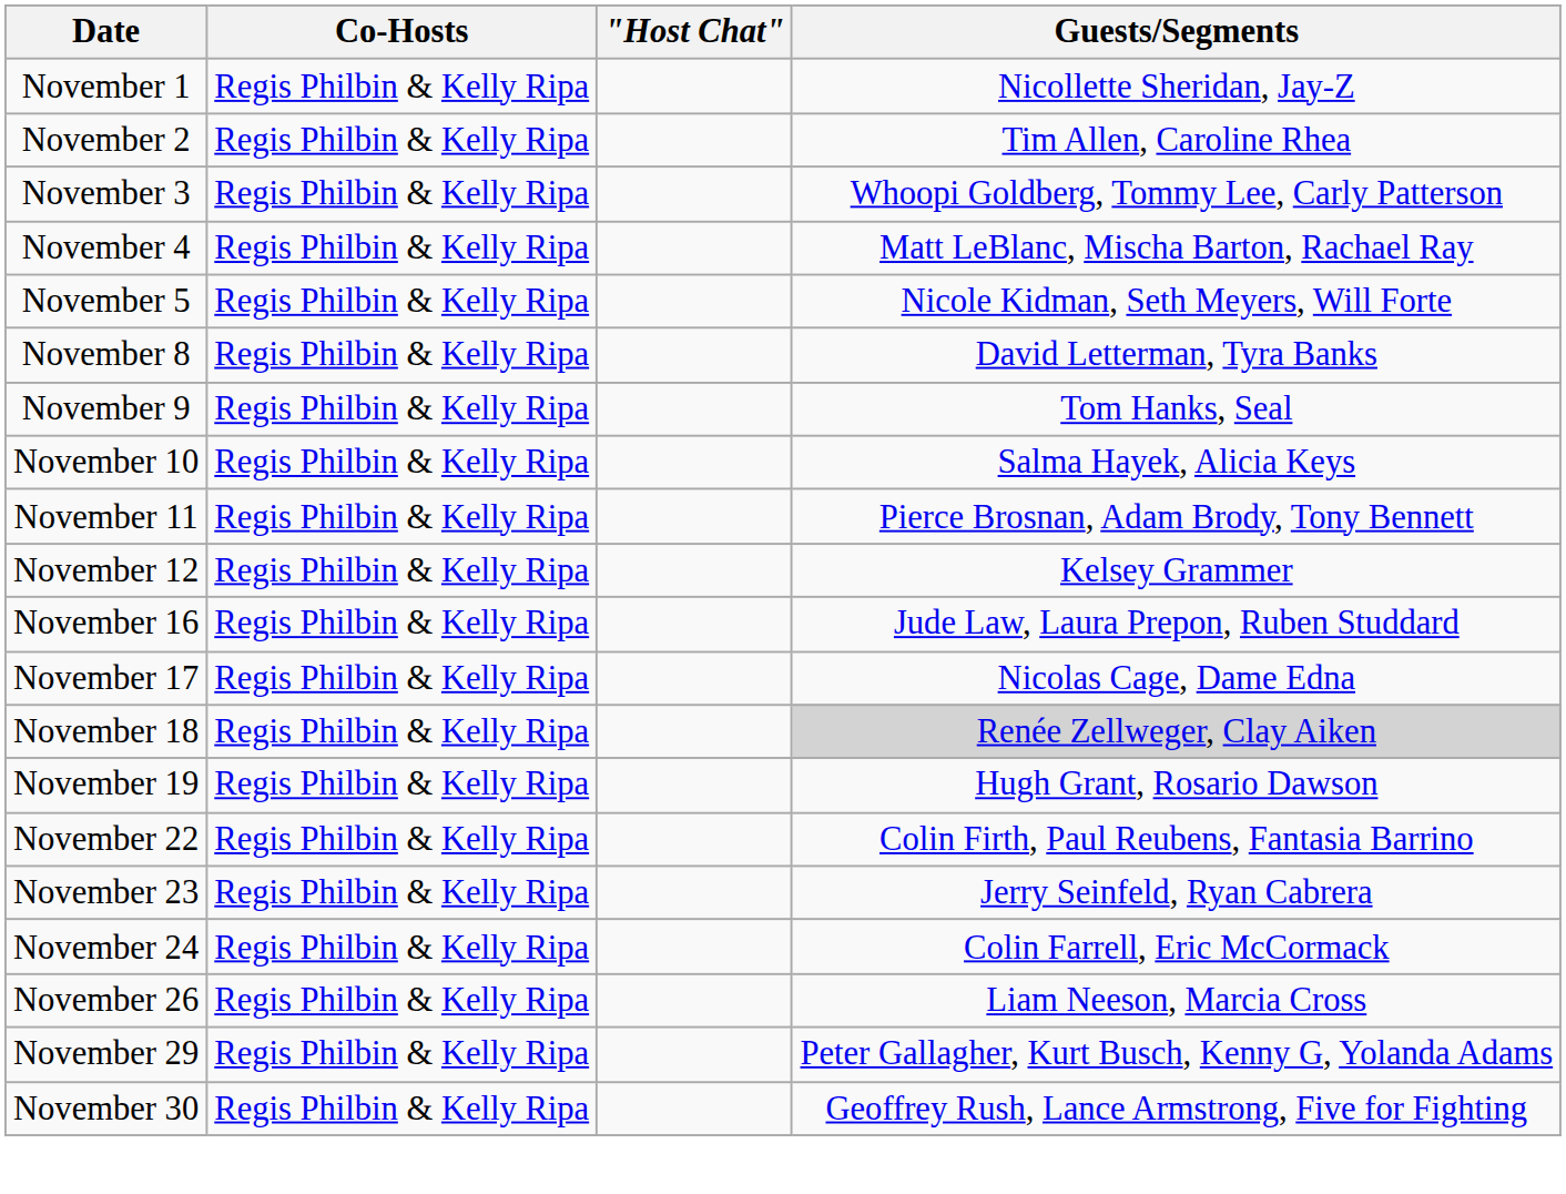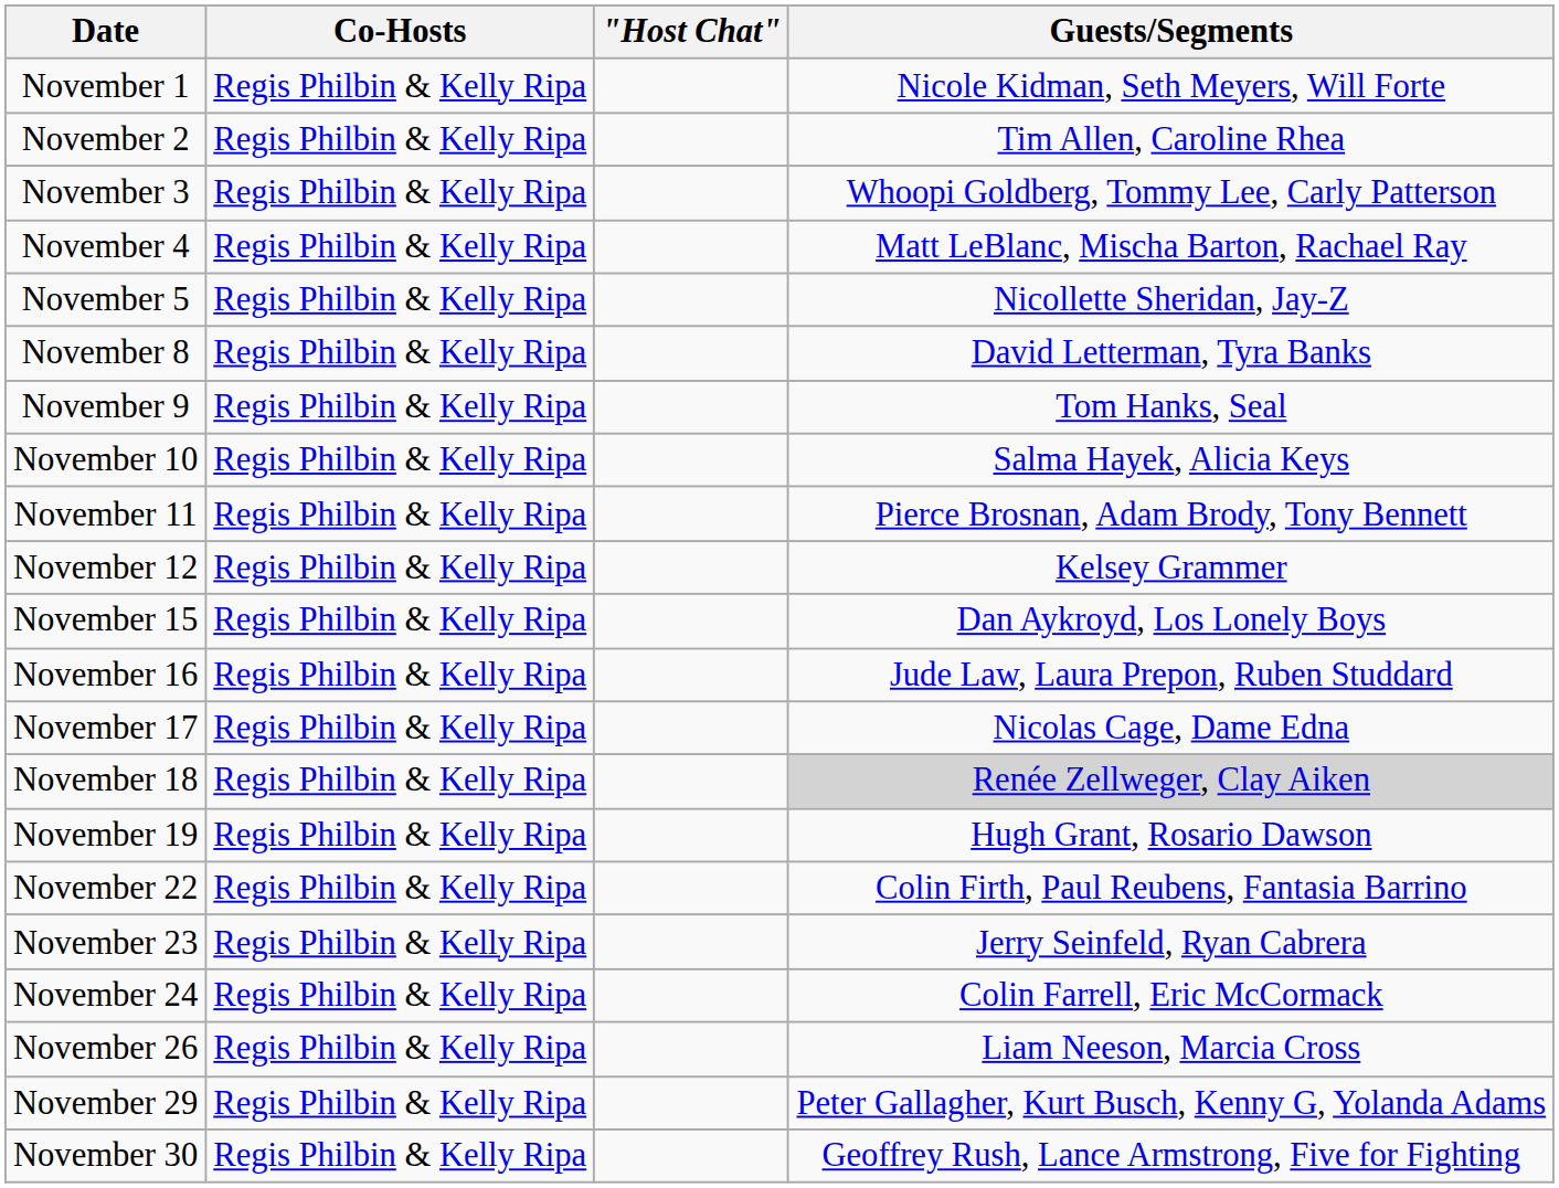November 1 | Guests/Segments: Nicollette Sheridan, Jay-Z -> Nicole Kidman, Seth Meyers, Will Forte
November 5 | Guests/Segments: Nicole Kidman, Seth Meyers, Will Forte -> Nicollette Sheridan, Jay-Z
+ row: November 15 | Regis Philbin & Kelly Ripa | Dan Aykroyd, Los Lonely Boys
